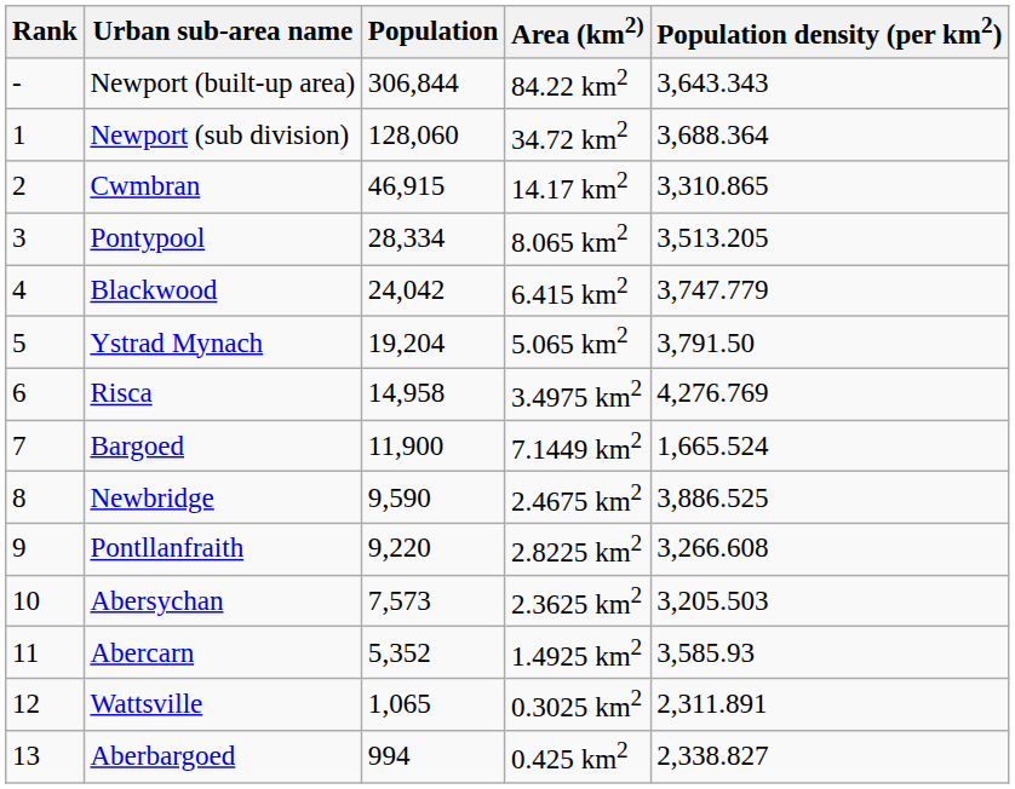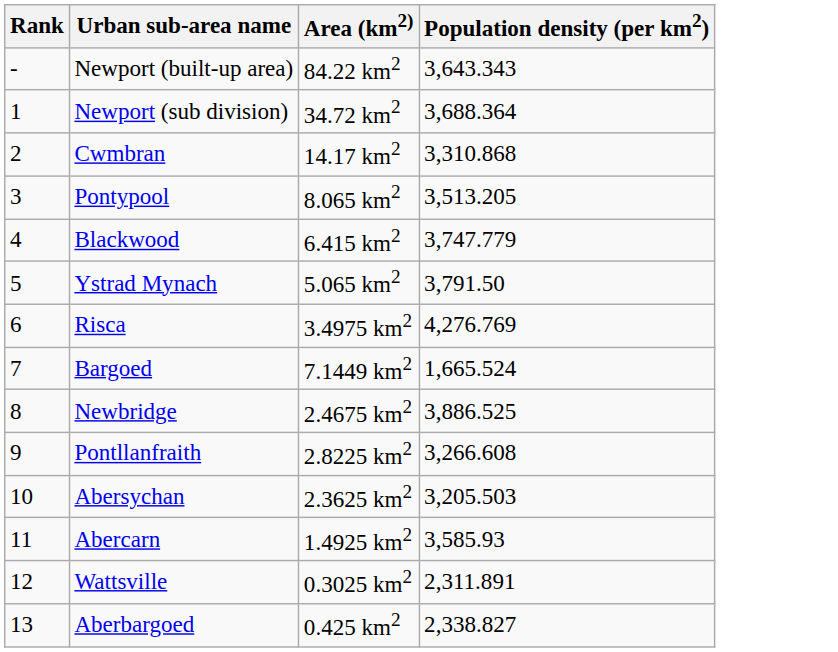- column: Population | 306,844 | 128,060 | 46,915 | 28,334 | 24,042 | 19,204 | 14,958 | 11,900 | 9,590 | 9,220 | 7,573 | 5,352 | 1,065 | 994
Cwmbran | Population density (per km2): 3,310.865 -> 3,310.868
